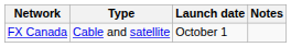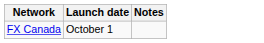- column: Type | Cable and satellite
